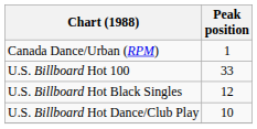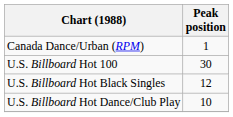U.S. Billboard Hot 100 | Peak position: 33 -> 30
